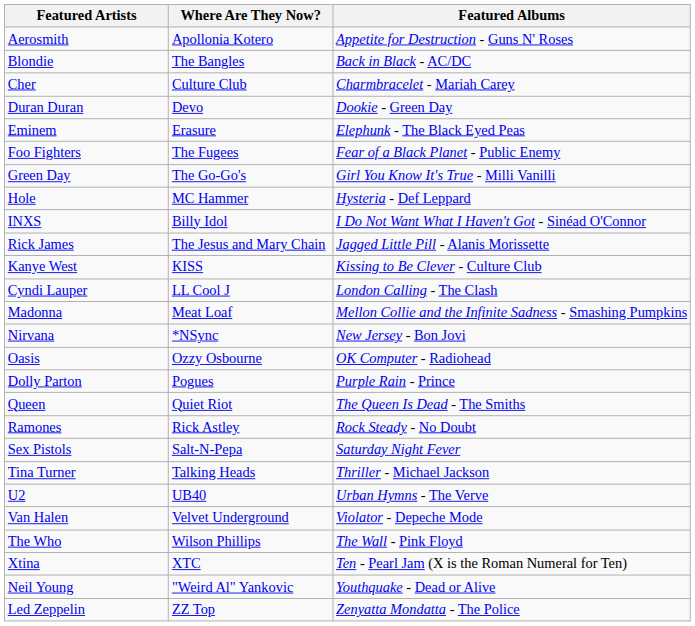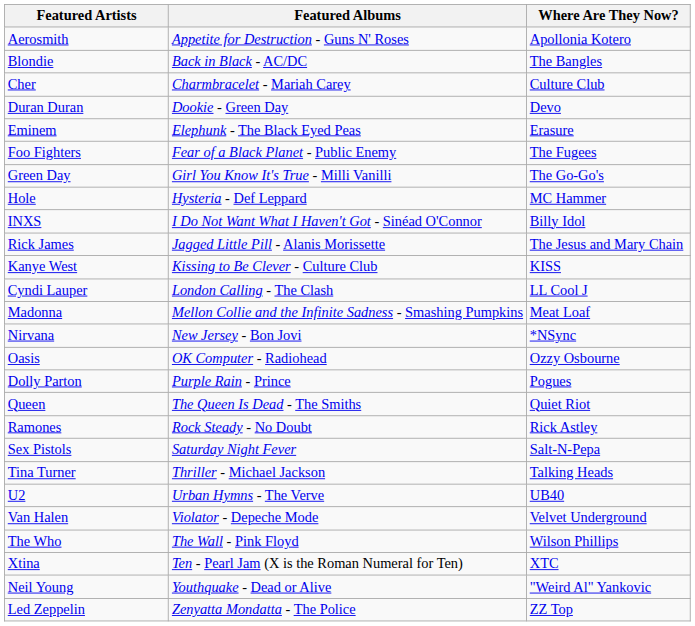columns swapped: Where Are They Now? <-> Featured Albums
